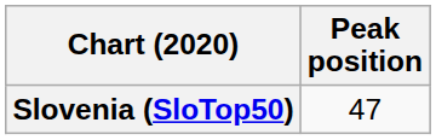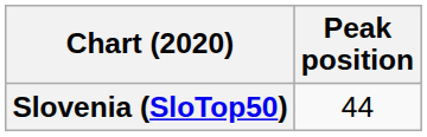Slovenia (SloTop50) | Peak position: 47 -> 44
